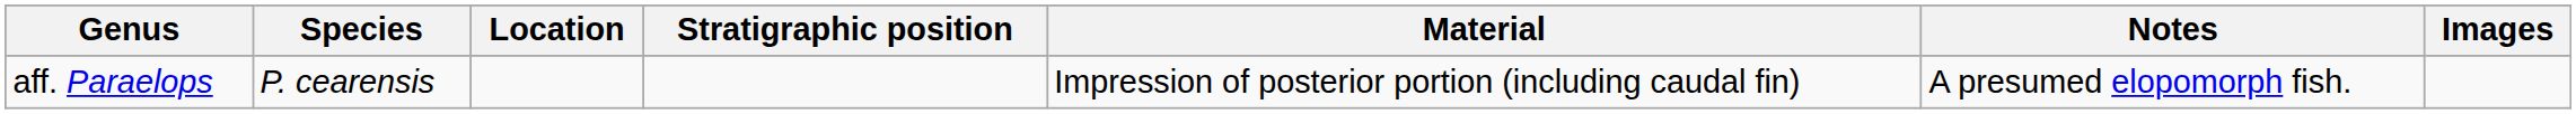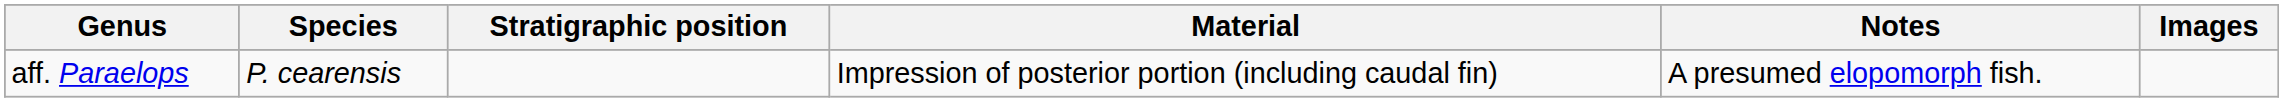- column: Location
